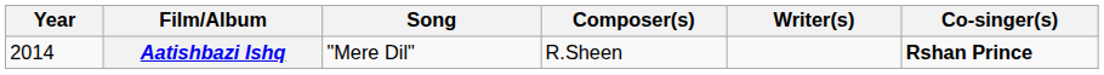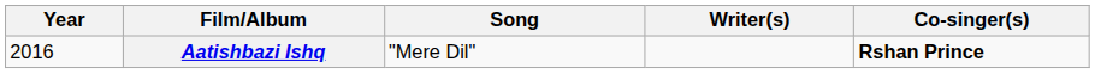- column: Composer(s) | R.Sheen
Aatishbazi Ishq | Year: 2014 -> 2016
